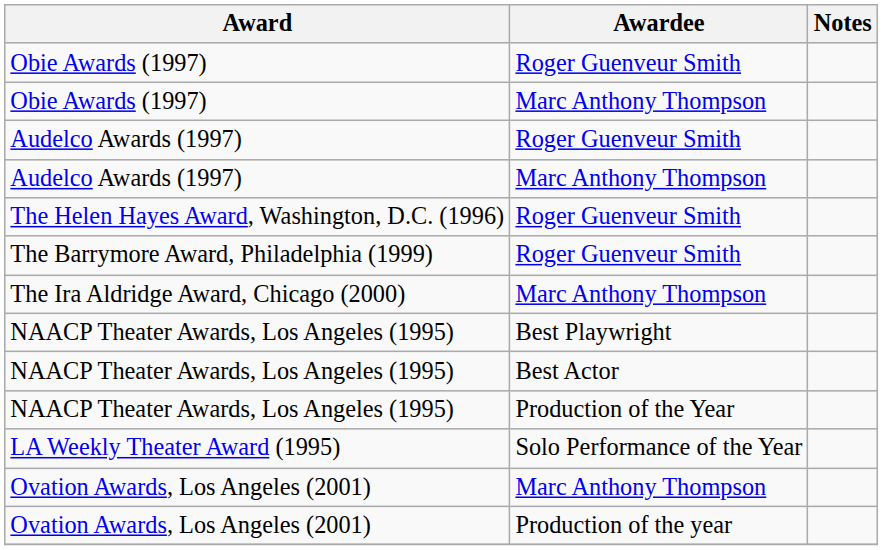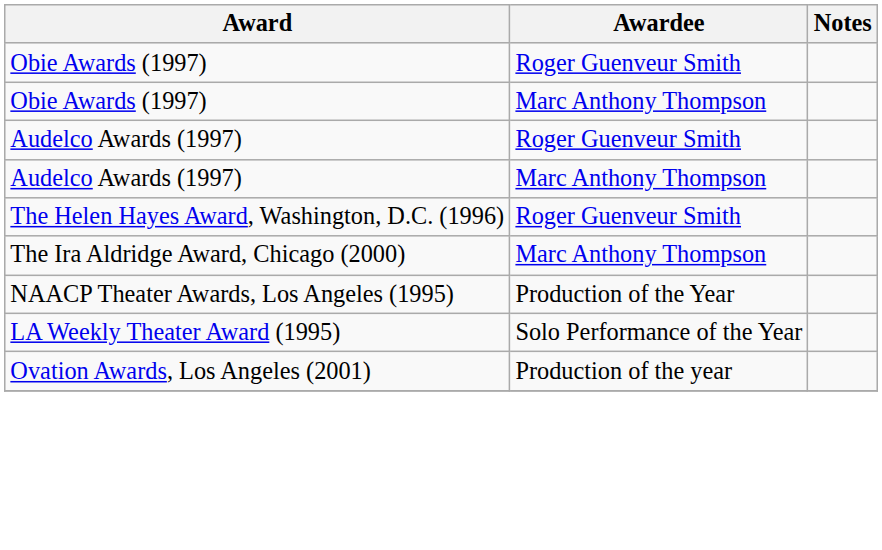- row: The Barrymore Award, Philadelphia (1999) | Roger Guenveur Smith
- row: NAACP Theater Awards, Los Angeles (1995) | Best Playwright
- row: NAACP Theater Awards, Los Angeles (1995) | Best Actor
- row: Ovation Awards, Los Angeles (2001) | Marc Anthony Thompson
